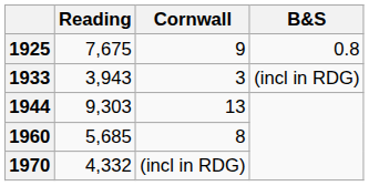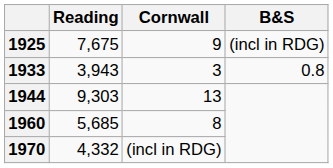1925 | B&S: 0.8 -> (incl in RDG)
1933 | B&S: (incl in RDG) -> 0.8
